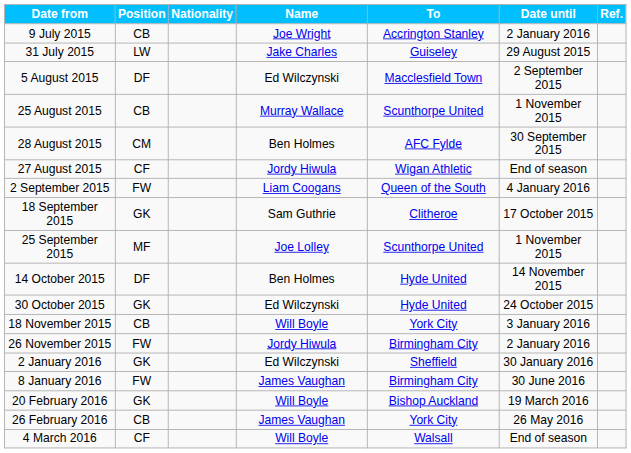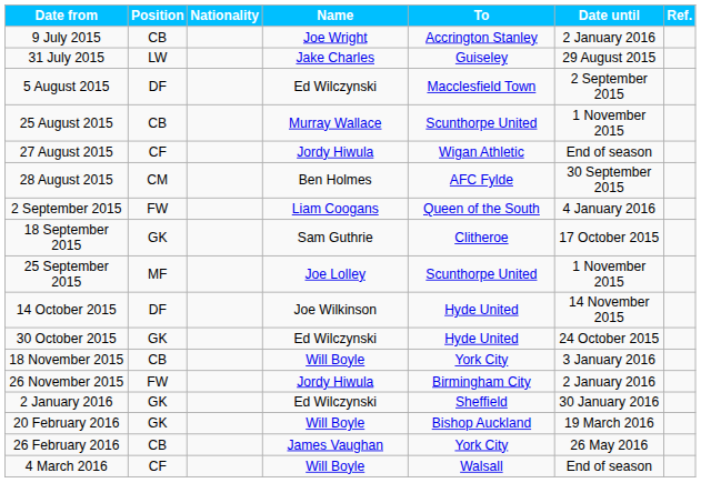rows swapped: 27 August 2015 <-> 28 August 2015
14 October 2015 | Name: Ben Holmes -> Joe Wilkinson
- row: 8 January 2016 | FW | James Vaughan | Birmingham City | 30 June 2016
